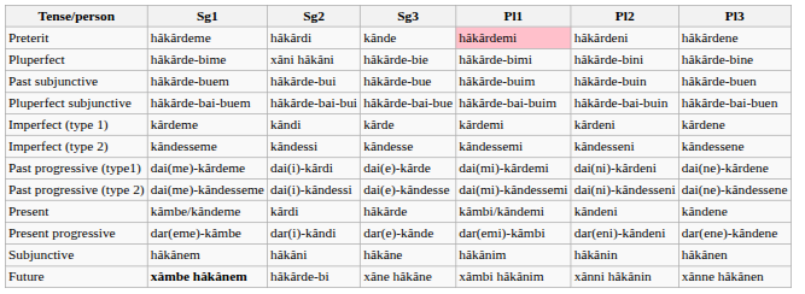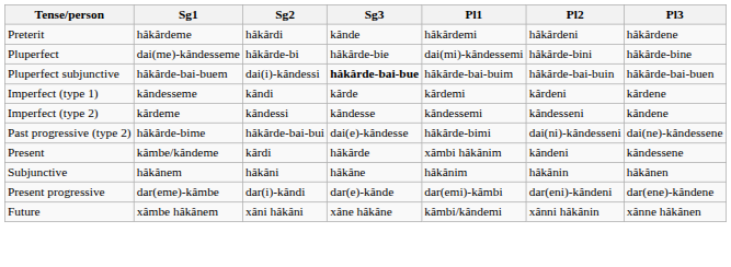Preterit | Pl1: pink background -> no background
Pluperfect | Sg1: hâkârde-bime -> dai(me)-kândesseme
Pluperfect | Sg2: xâni hâkâni -> hâkârde-bi
Pluperfect | Pl1: hâkârde-bimi -> dai(mi)-kândessemi
- row: Past subjunctive | hâkârde-buem | hâkârde-bui | hâkârde-bue | hâkârde-buim | hâkârde-buin | hâkârde-buen
Pluperfect subjunctive | Sg2: hâkârde-bai-bui -> dai(i)-kândessi
Pluperfect subjunctive | Sg3: normal -> bold
Imperfect (type 1) | Sg1: kârdeme -> kândesseme
Imperfect (type 2) | Sg1: kândesseme -> kârdeme
Imperfect (type 2) | Pl3: kândessene -> kândene
- row: Past progressive (type1) | dai(me)-kârdeme | dai(i)-kârdi | dai(e)-kârde | dai(mi)-kârdemi | dai(ni)-kârdeni | dai(ne)-kârdene
Past progressive (type 2) | Sg1: dai(me)-kândesseme -> hâkârde-bime
Past progressive (type 2) | Sg2: dai(i)-kândessi -> hâkârde-bai-bui
Past progressive (type 2) | Pl1: dai(mi)-kândessemi -> hâkârde-bimi
Present | Pl1: kâmbi/kândemi -> xâmbi hâkânim
Present | Pl3: kândene -> kândessene
rows swapped: Present progressive <-> Subjunctive
Future | Sg1: bold -> normal
Future | Sg2: hâkârde-bi -> xâni hâkâni
Future | Pl1: xâmbi hâkânim -> kâmbi/kândemi
